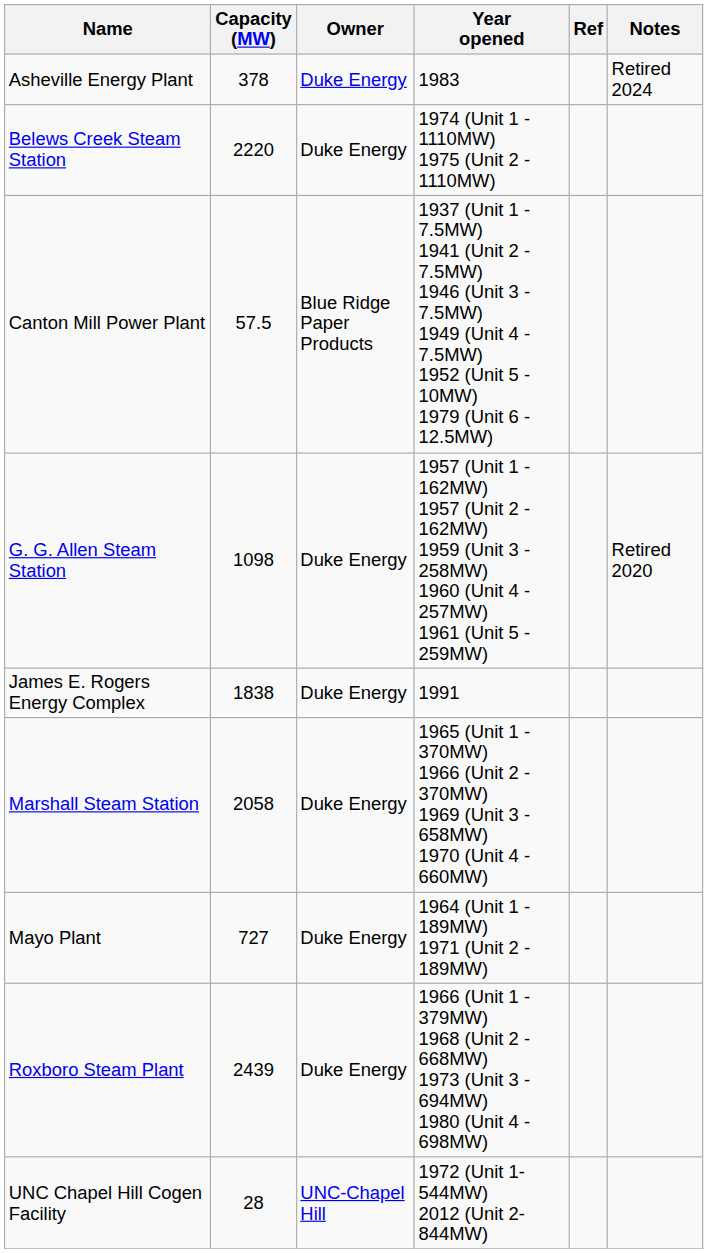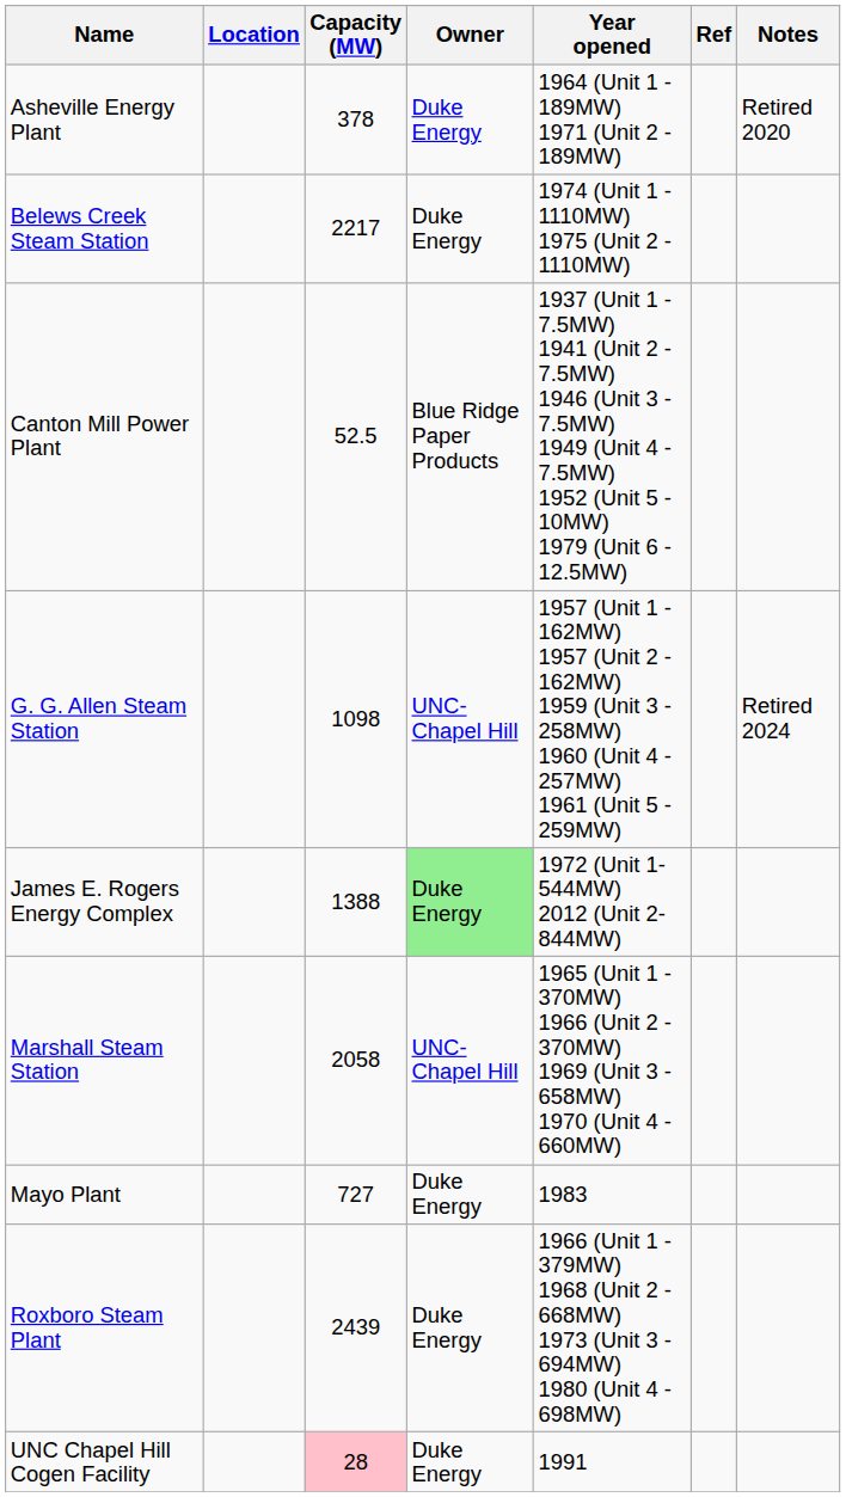+ column: Location
Asheville Energy Plant | Year opened: 1983 -> 1964 (Unit 1 - 189MW) 1971 (Unit 2 - 189MW)
Asheville Energy Plant | Notes: Retired 2024 -> Retired 2020
Belews Creek Steam Station | Capacity (MW): 2220 -> 2217
Canton Mill Power Plant | Capacity (MW): 57.5 -> 52.5
G. G. Allen Steam Station | Owner: Duke Energy -> UNC-Chapel Hill
G. G. Allen Steam Station | Notes: Retired 2020 -> Retired 2024
James E. Rogers Energy Complex | Capacity (MW): 1838 -> 1388
James E. Rogers Energy Complex | Owner: no background -> lightgreen background
James E. Rogers Energy Complex | Year opened: 1991 -> 1972 (Unit 1- 544MW) 2012 (Unit 2- 844MW)
Marshall Steam Station | Owner: Duke Energy -> UNC-Chapel Hill
Mayo Plant | Year opened: 1964 (Unit 1 - 189MW) 1971 (Unit 2 - 189MW) -> 1983
UNC Chapel Hill Cogen Facility | Capacity (MW): no background -> pink background
UNC Chapel Hill Cogen Facility | Owner: UNC-Chapel Hill -> Duke Energy
UNC Chapel Hill Cogen Facility | Year opened: 1972 (Unit 1- 544MW) 2012 (Unit 2- 844MW) -> 1991
